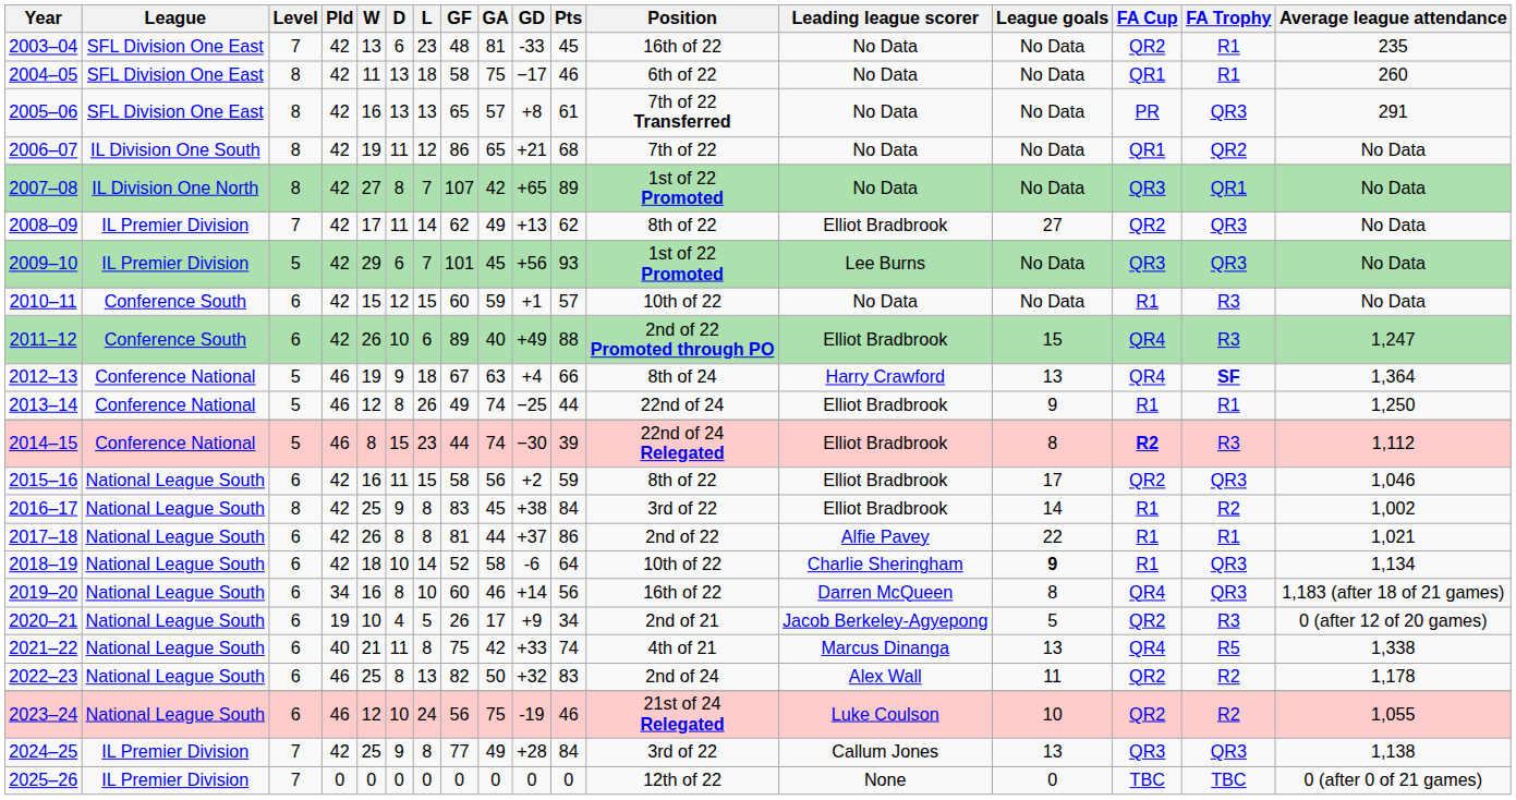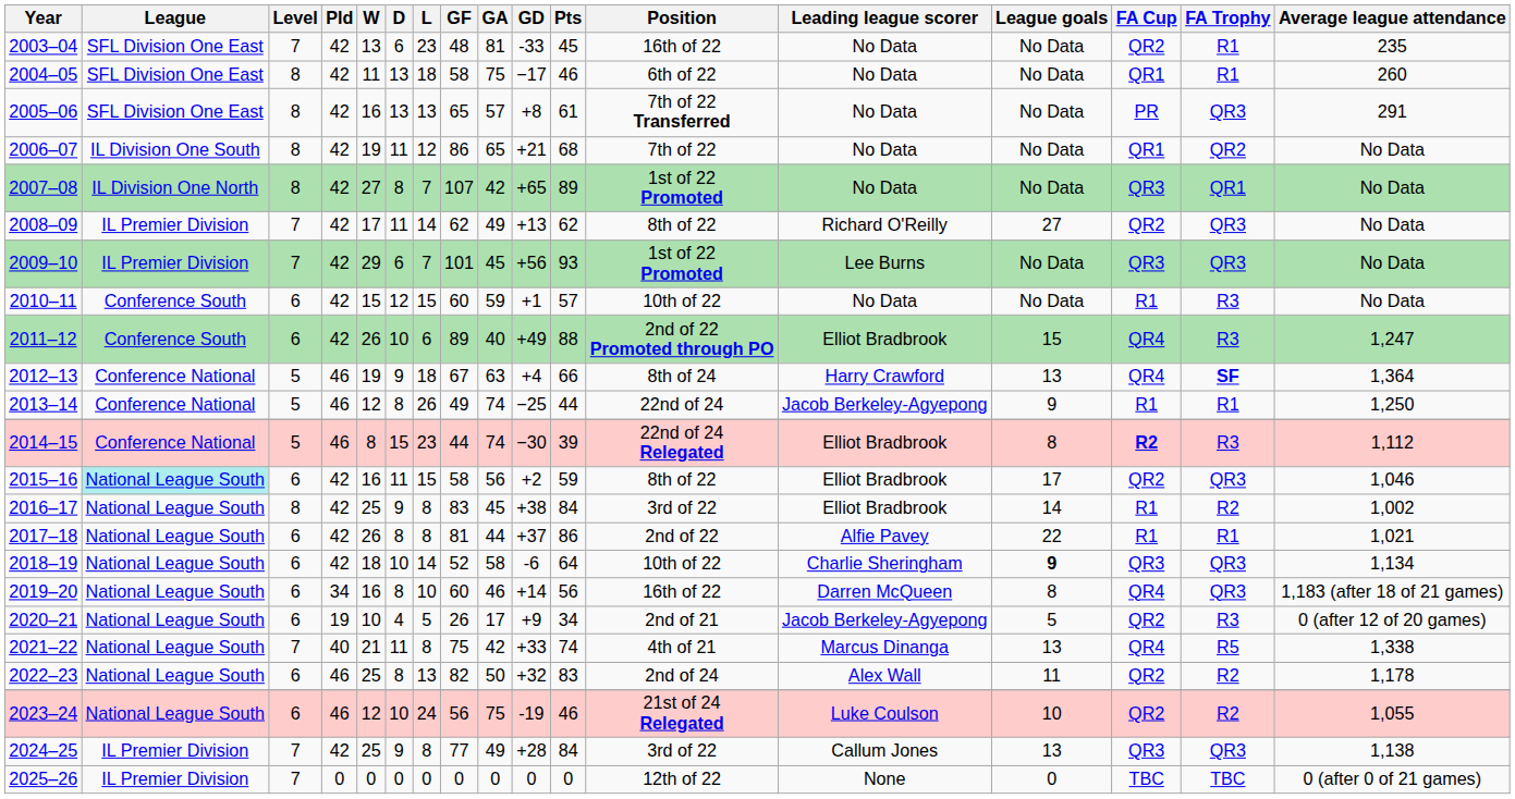2008–09 | Leading league scorer: Elliot Bradbrook -> Richard O'Reilly
2009–10 | Level: 5 -> 7
2013–14 | Leading league scorer: Elliot Bradbrook -> Jacob Berkeley-Agyepong
2015–16 | League: no background -> paleturquoise background
2018–19 | FA Cup: R1 -> QR3
2021–22 | Level: 6 -> 7
